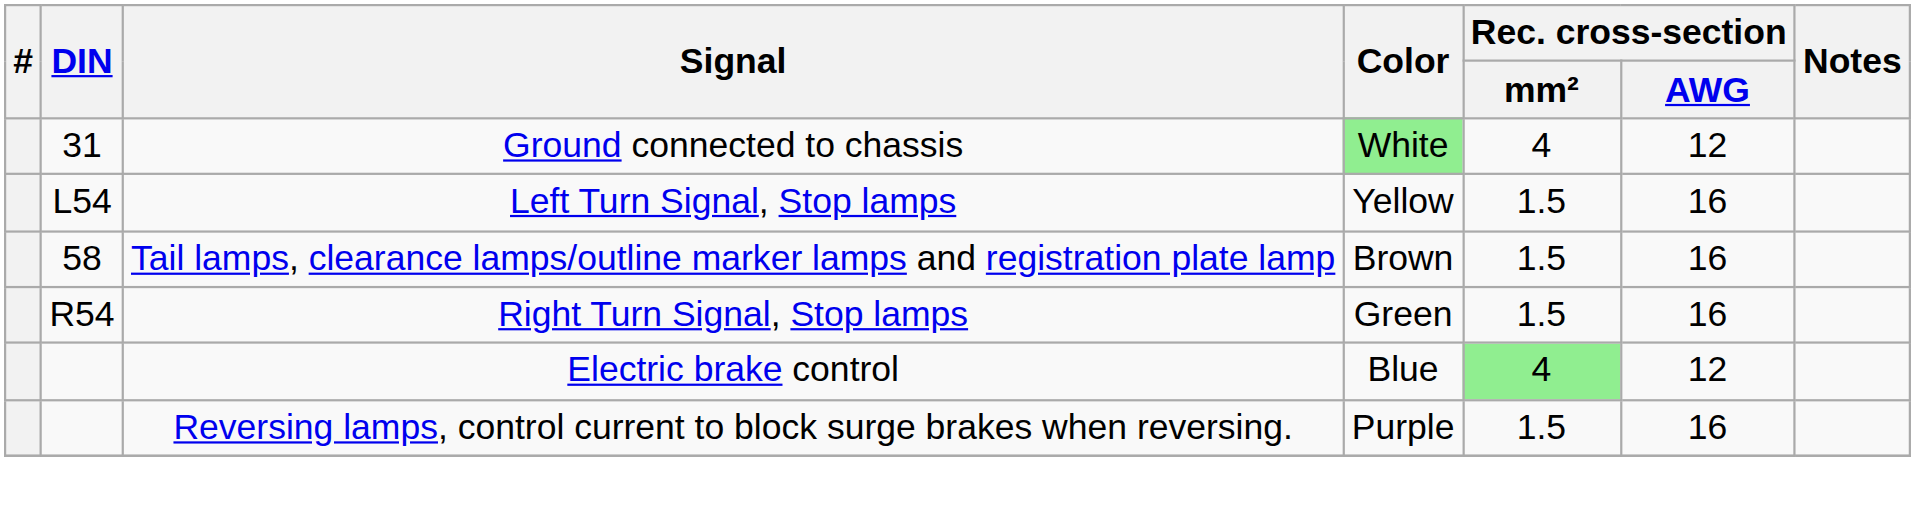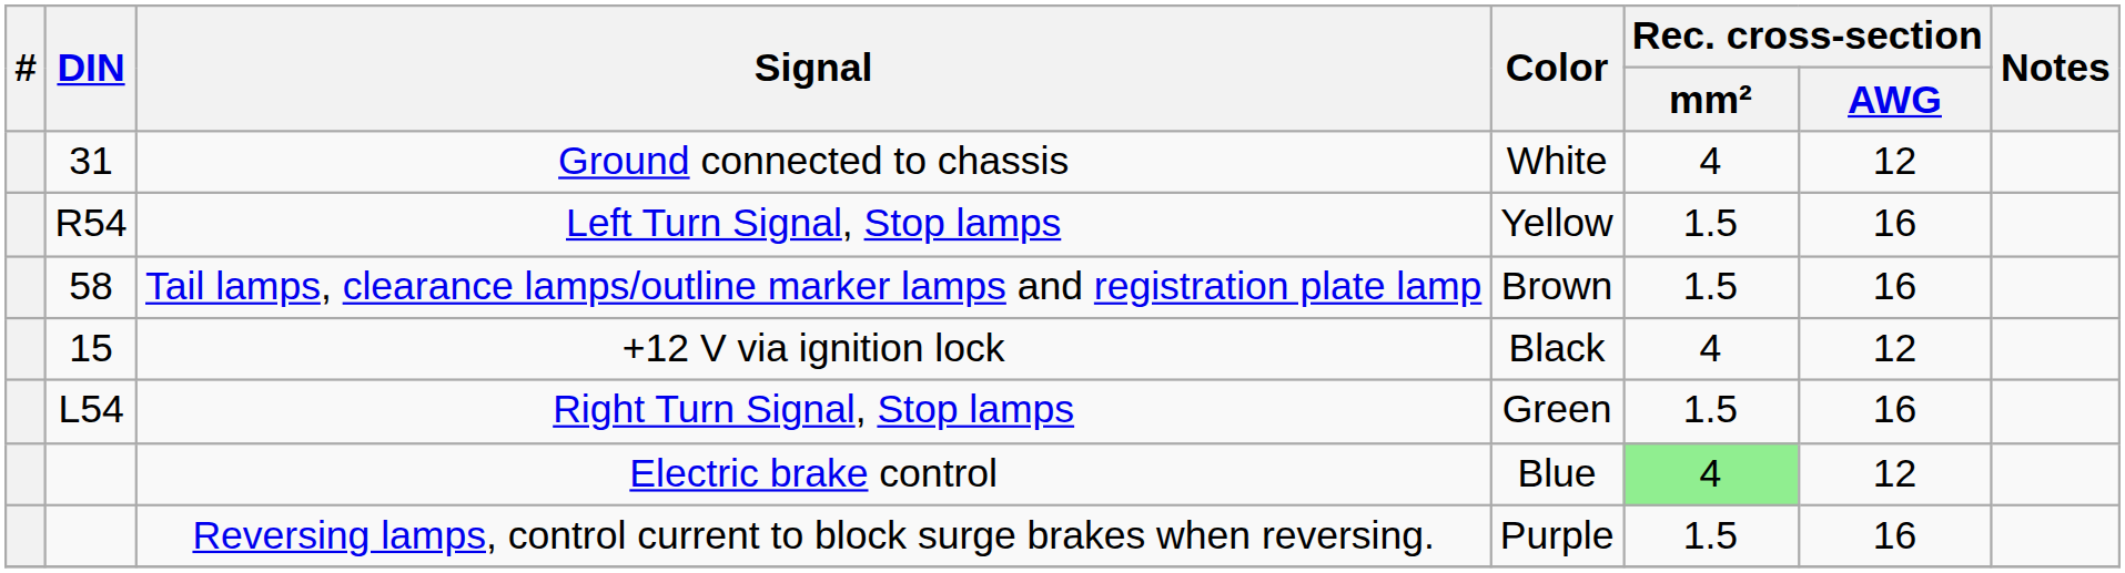Ground connected to chassis | Color: lightgreen background -> no background
Left Turn Signal, Stop lamps | DIN: L54 -> R54
+ row: 15 | +12 V via ignition lock | Black | 4 | 12
Right Turn Signal, Stop lamps | DIN: R54 -> L54
